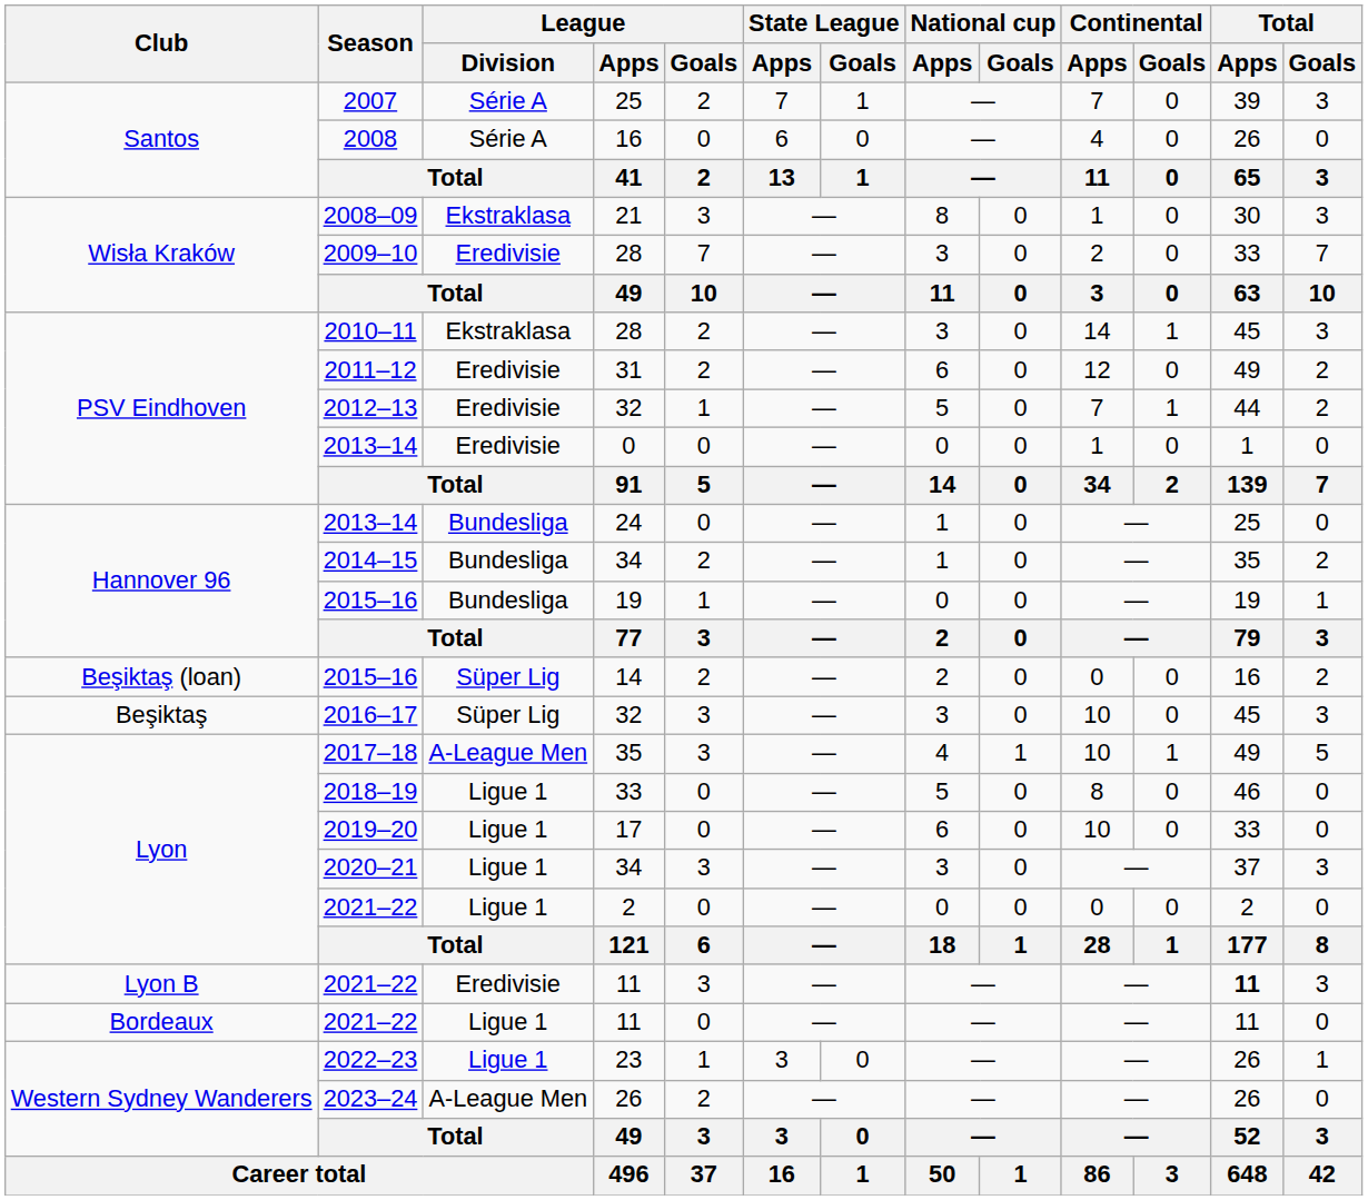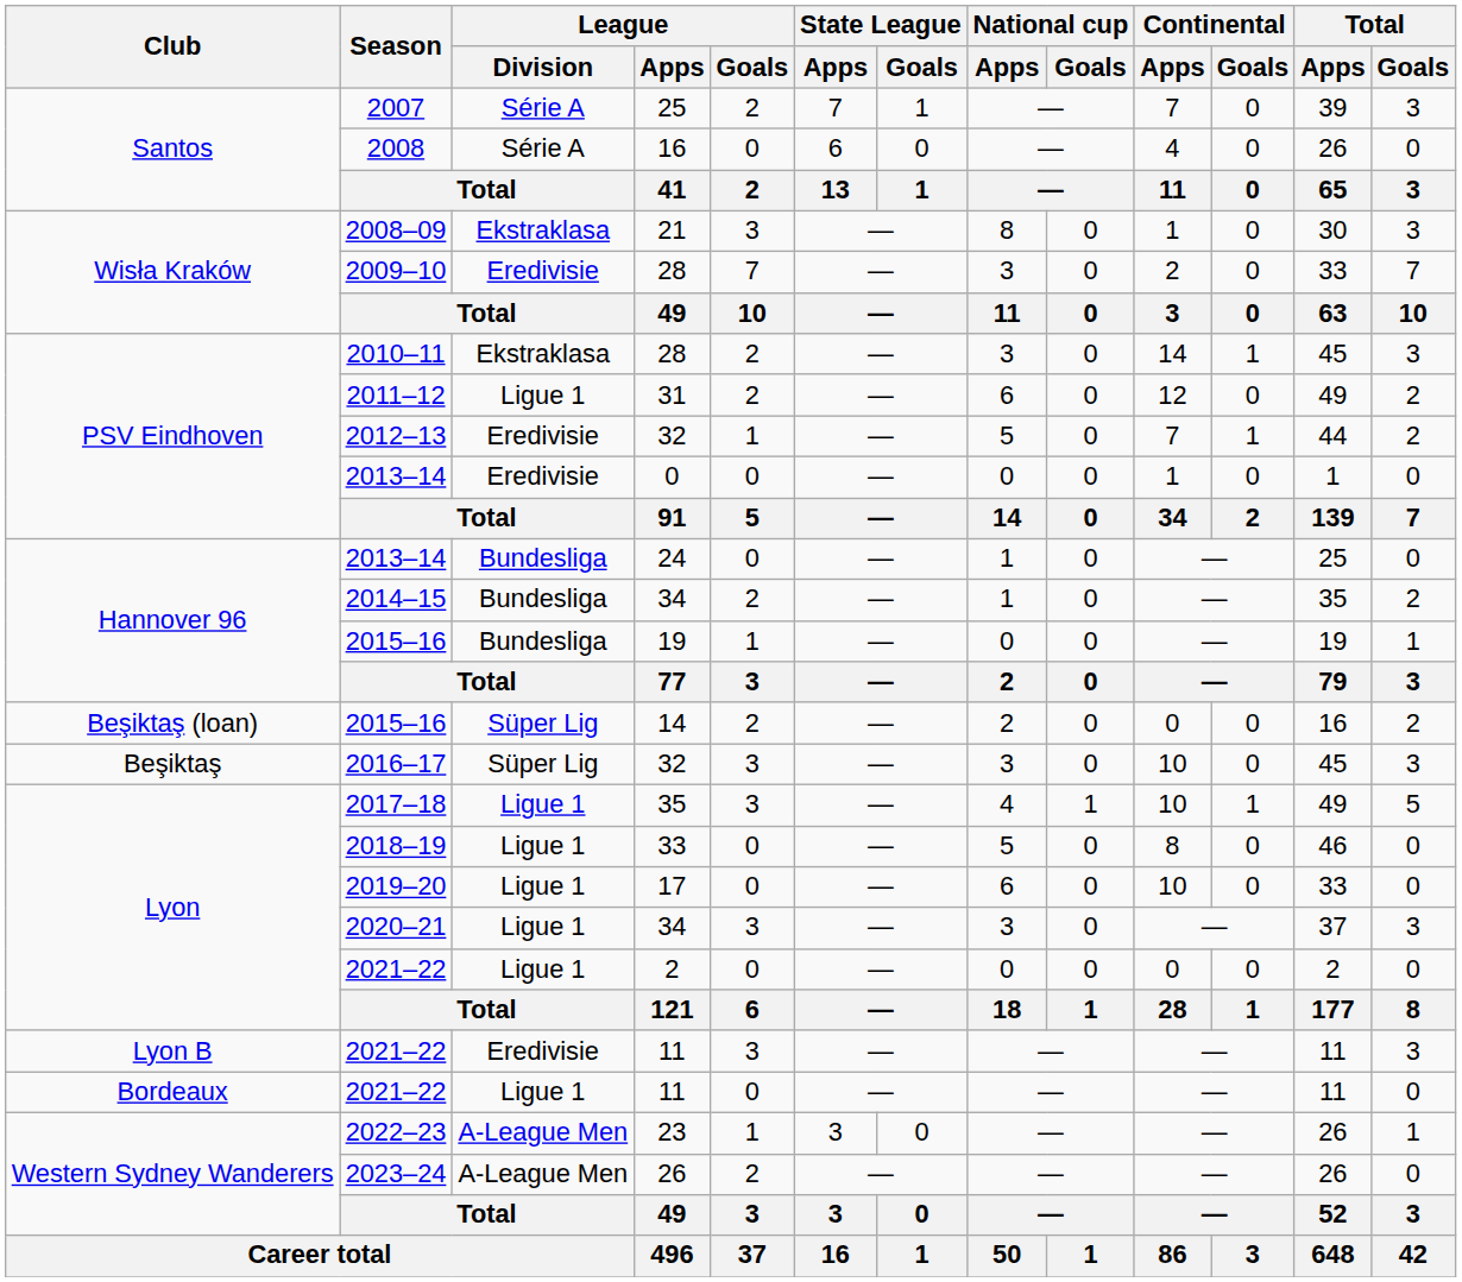2011–12 | League / Division: Eredivisie -> Ligue 1
2017–18 | League / Division: A-League Men -> Ligue 1
Lyon B / 2021–22 | Total / Apps: bold -> normal
2022–23 | League / Division: Ligue 1 -> A-League Men
